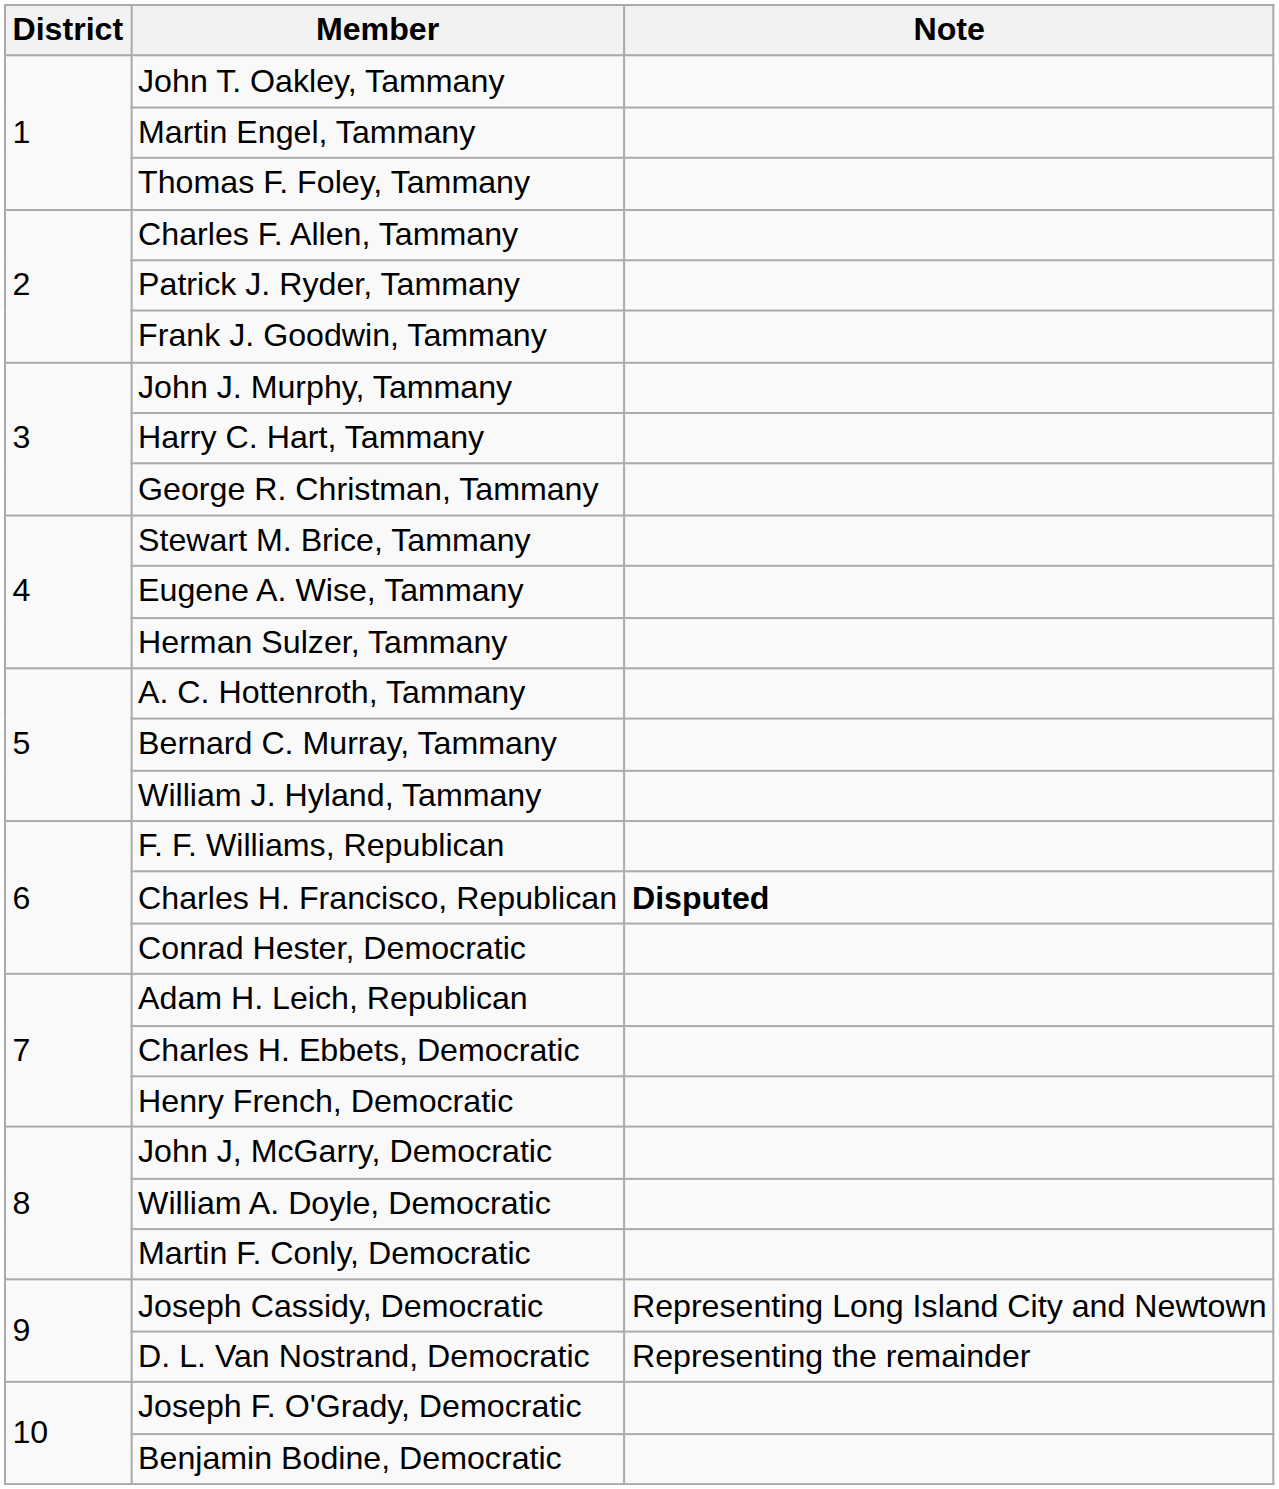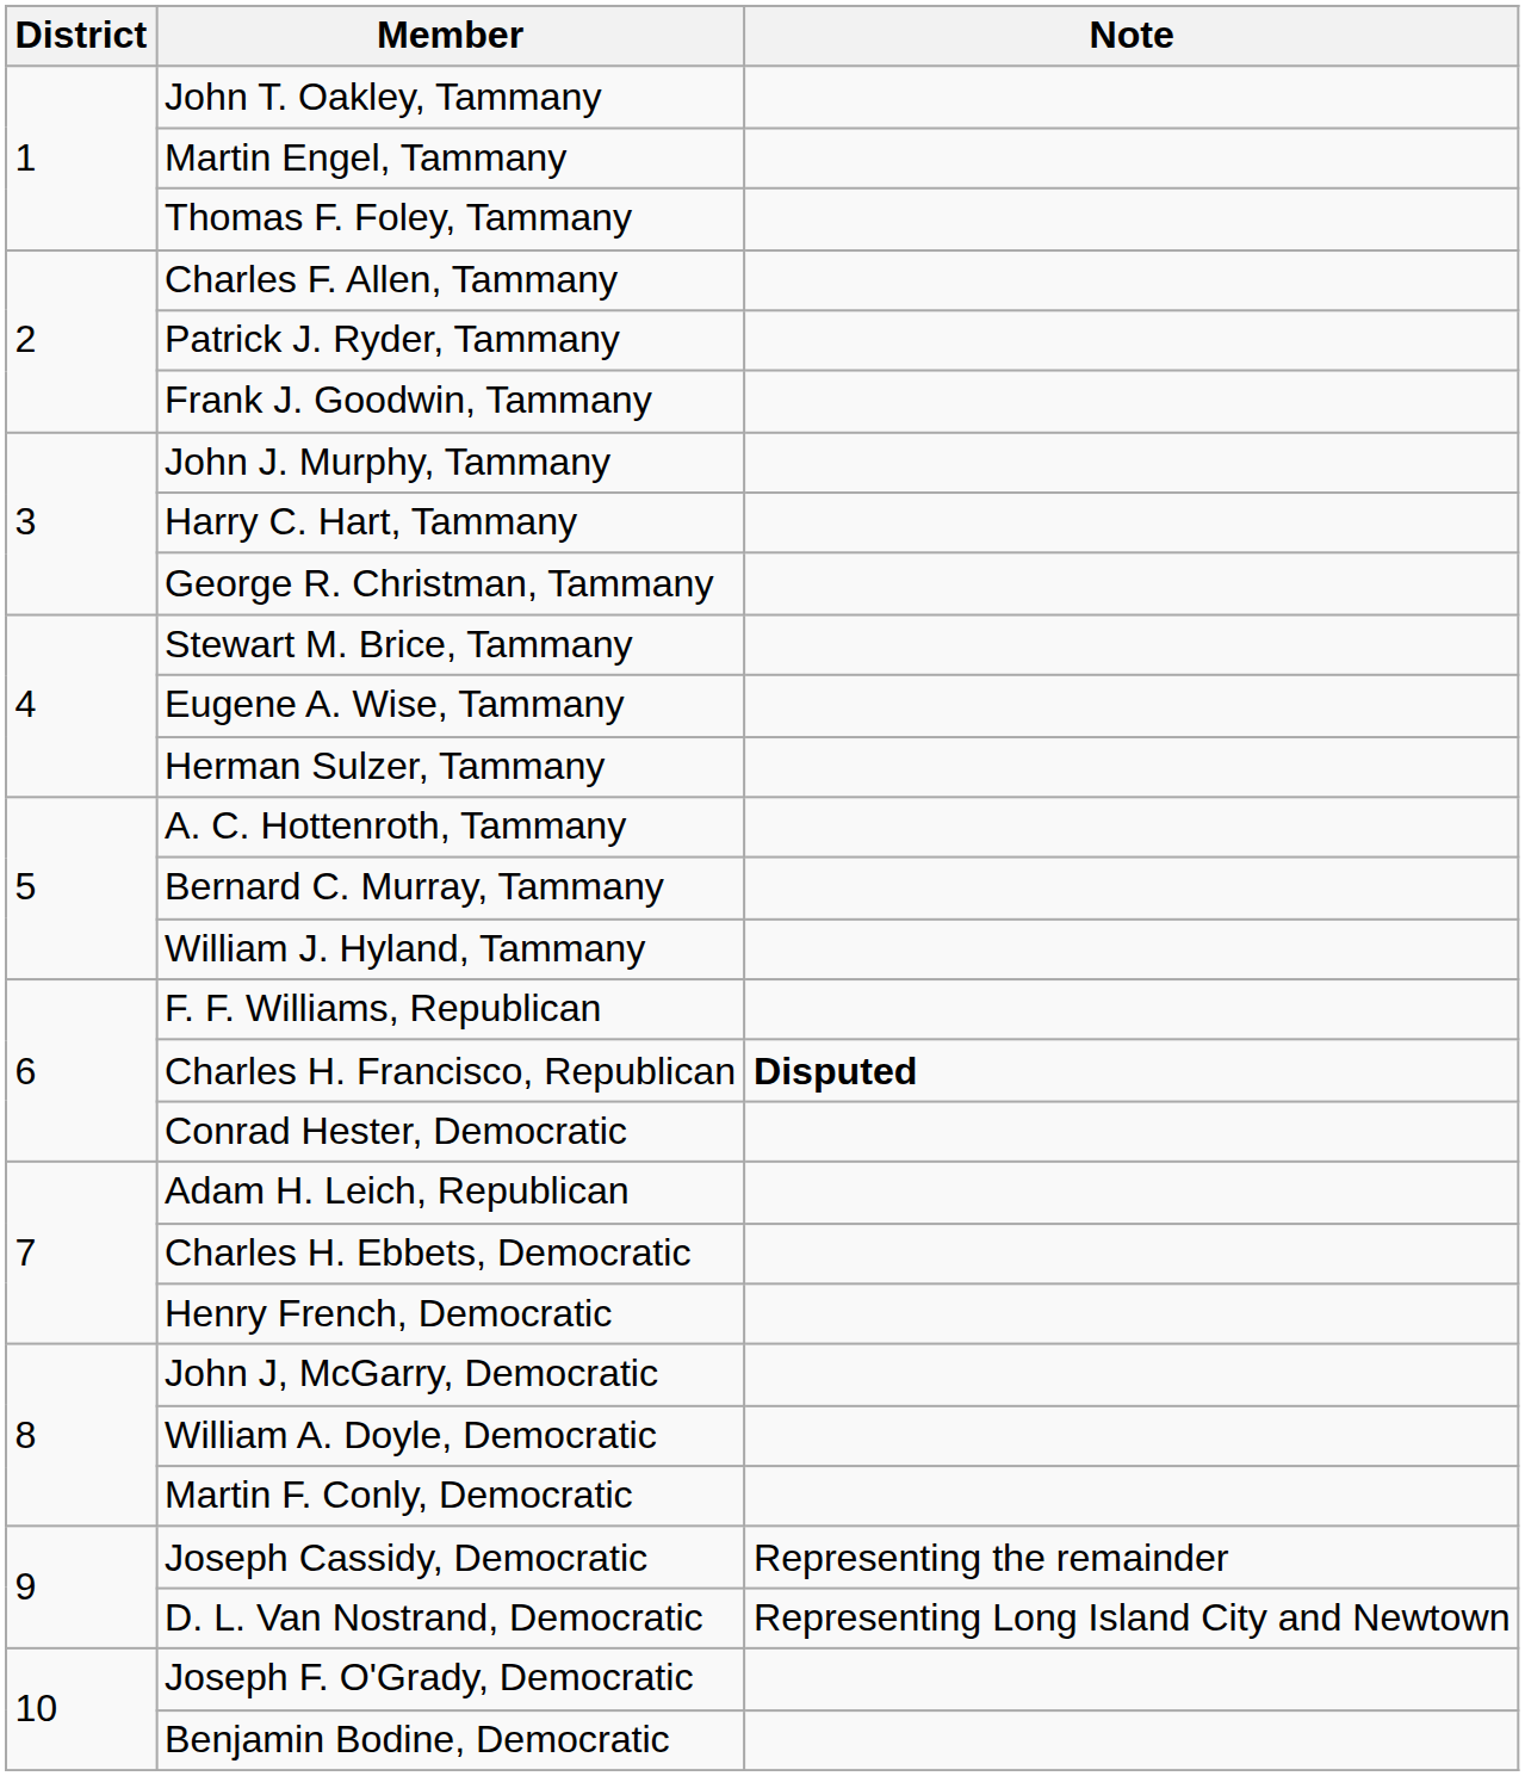Joseph Cassidy, Democratic | Note: Representing Long Island City and Newtown -> Representing the remainder
D. L. Van Nostrand, Democratic | Note: Representing the remainder -> Representing Long Island City and Newtown
